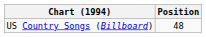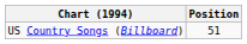US Country Songs (Billboard) | Position: 48 -> 51
